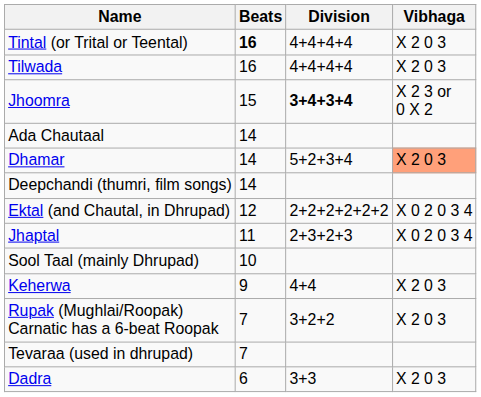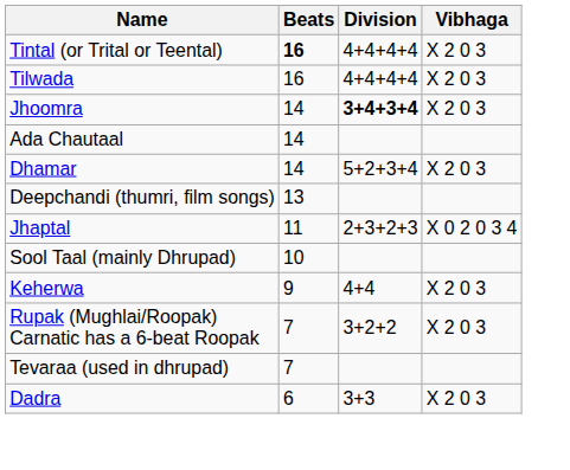Jhoomra | Beats: 15 -> 14
Jhoomra | Vibhaga: X 2 3 or 0 X 2 -> X 2 0 3
Dhamar | Vibhaga: lightsalmon background -> no background
Deepchandi (thumri, film songs) | Beats: 14 -> 13
- row: Ektal (and Chautal, in Dhrupad) | 12 | 2+2+2+2+2+2 | X 0 2 0 3 4
